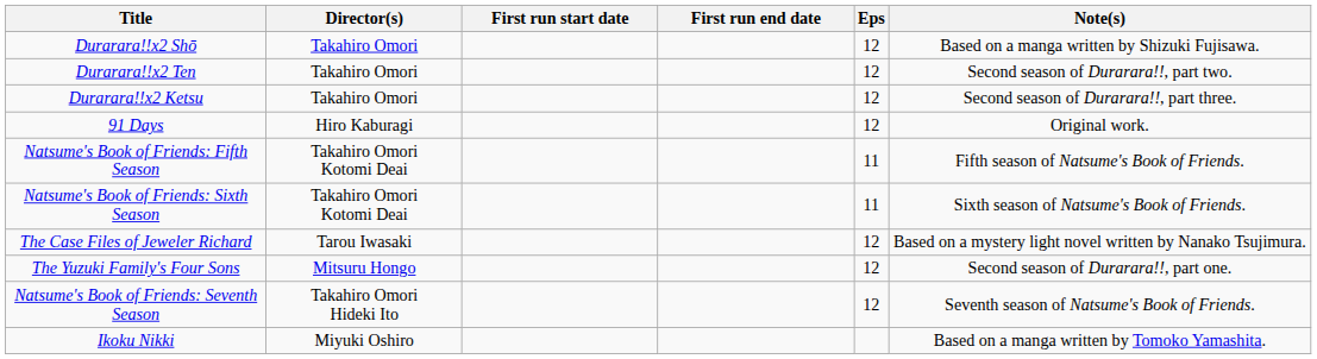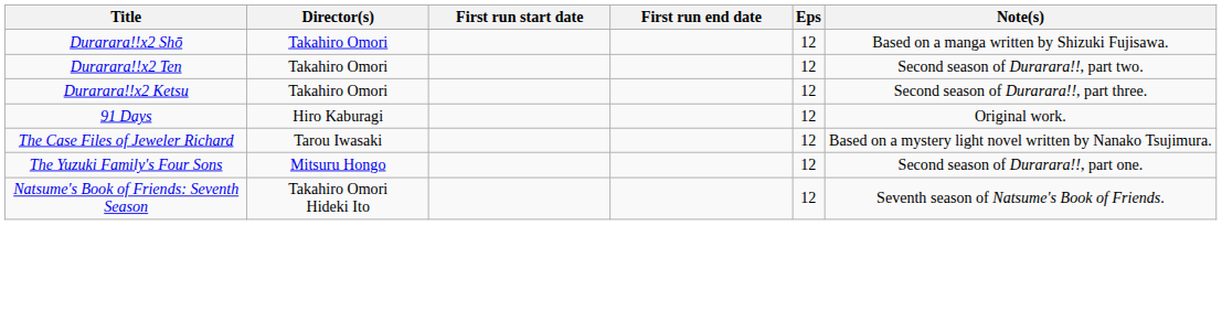- row: Natsume's Book of Friends: Fifth Season | Takahiro Omori Kotomi Deai | 11 | Fifth season of Natsume's Book of Friends.
- row: Natsume's Book of Friends: Sixth Season | Takahiro Omori Kotomi Deai | 11 | Sixth season of Natsume's Book of Friends.
- row: Ikoku Nikki | Miyuki Oshiro | Based on a manga written by Tomoko Yamashita.
